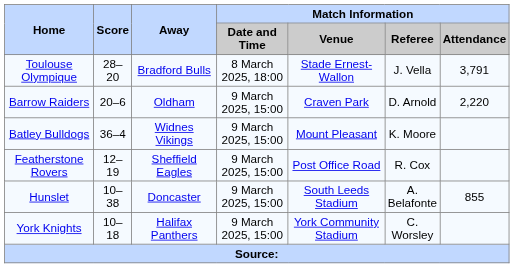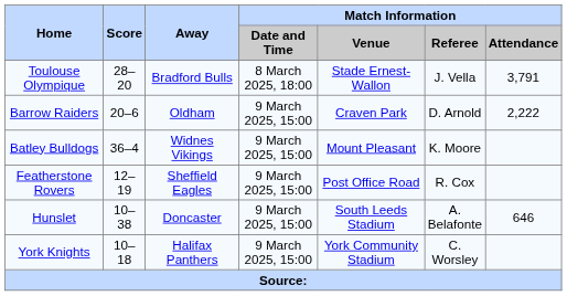Barrow Raiders | Match Information / Attendance: 2,220 -> 2,222
Hunslet | Match Information / Attendance: 855 -> 646
